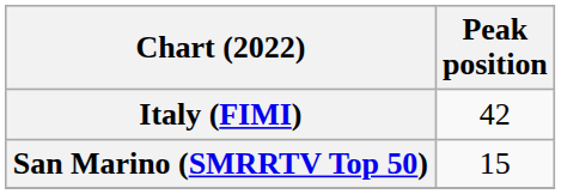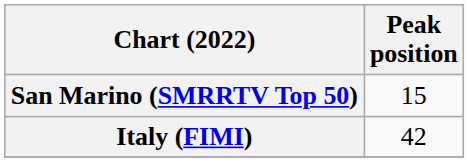rows swapped: Italy (FIMI) <-> San Marino (SMRRTV Top 50)
